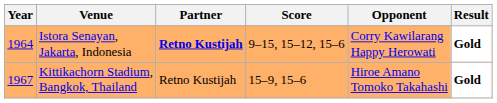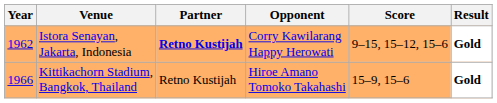columns swapped: Opponent <-> Score
Istora Senayan, Jakarta, Indonesia | Year: 1964 -> 1962
Kittikachorn Stadium, Bangkok, Thailand | Year: 1967 -> 1966
